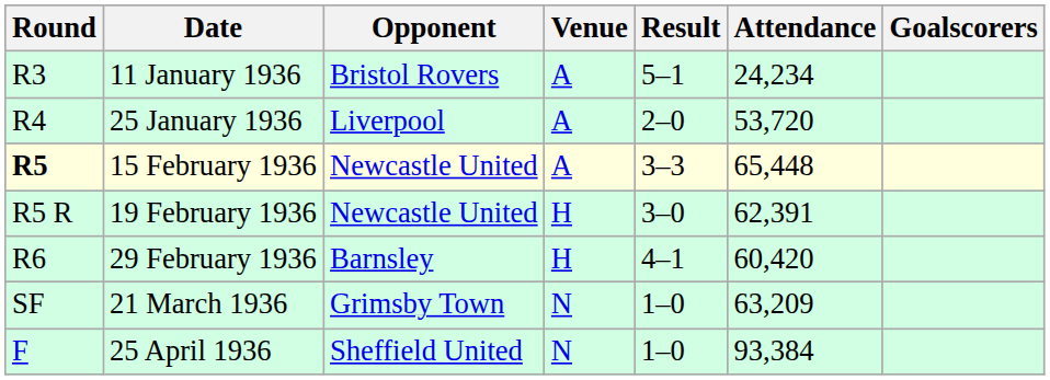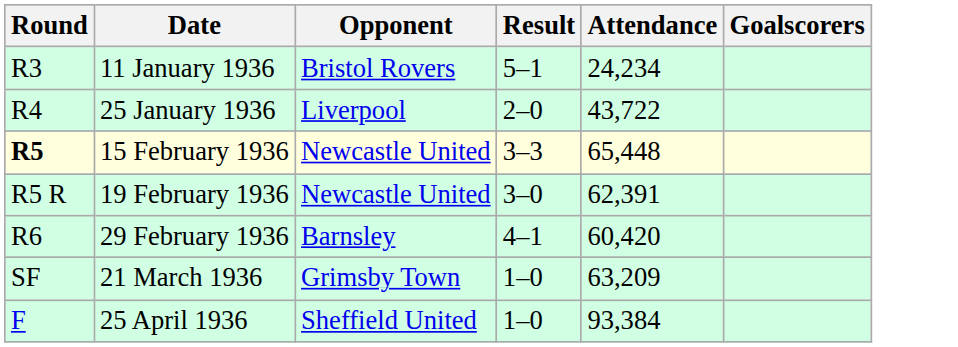- column: Venue | A | A | A | H | H | N | N
25 January 1936 | Attendance: 53,720 -> 43,722
